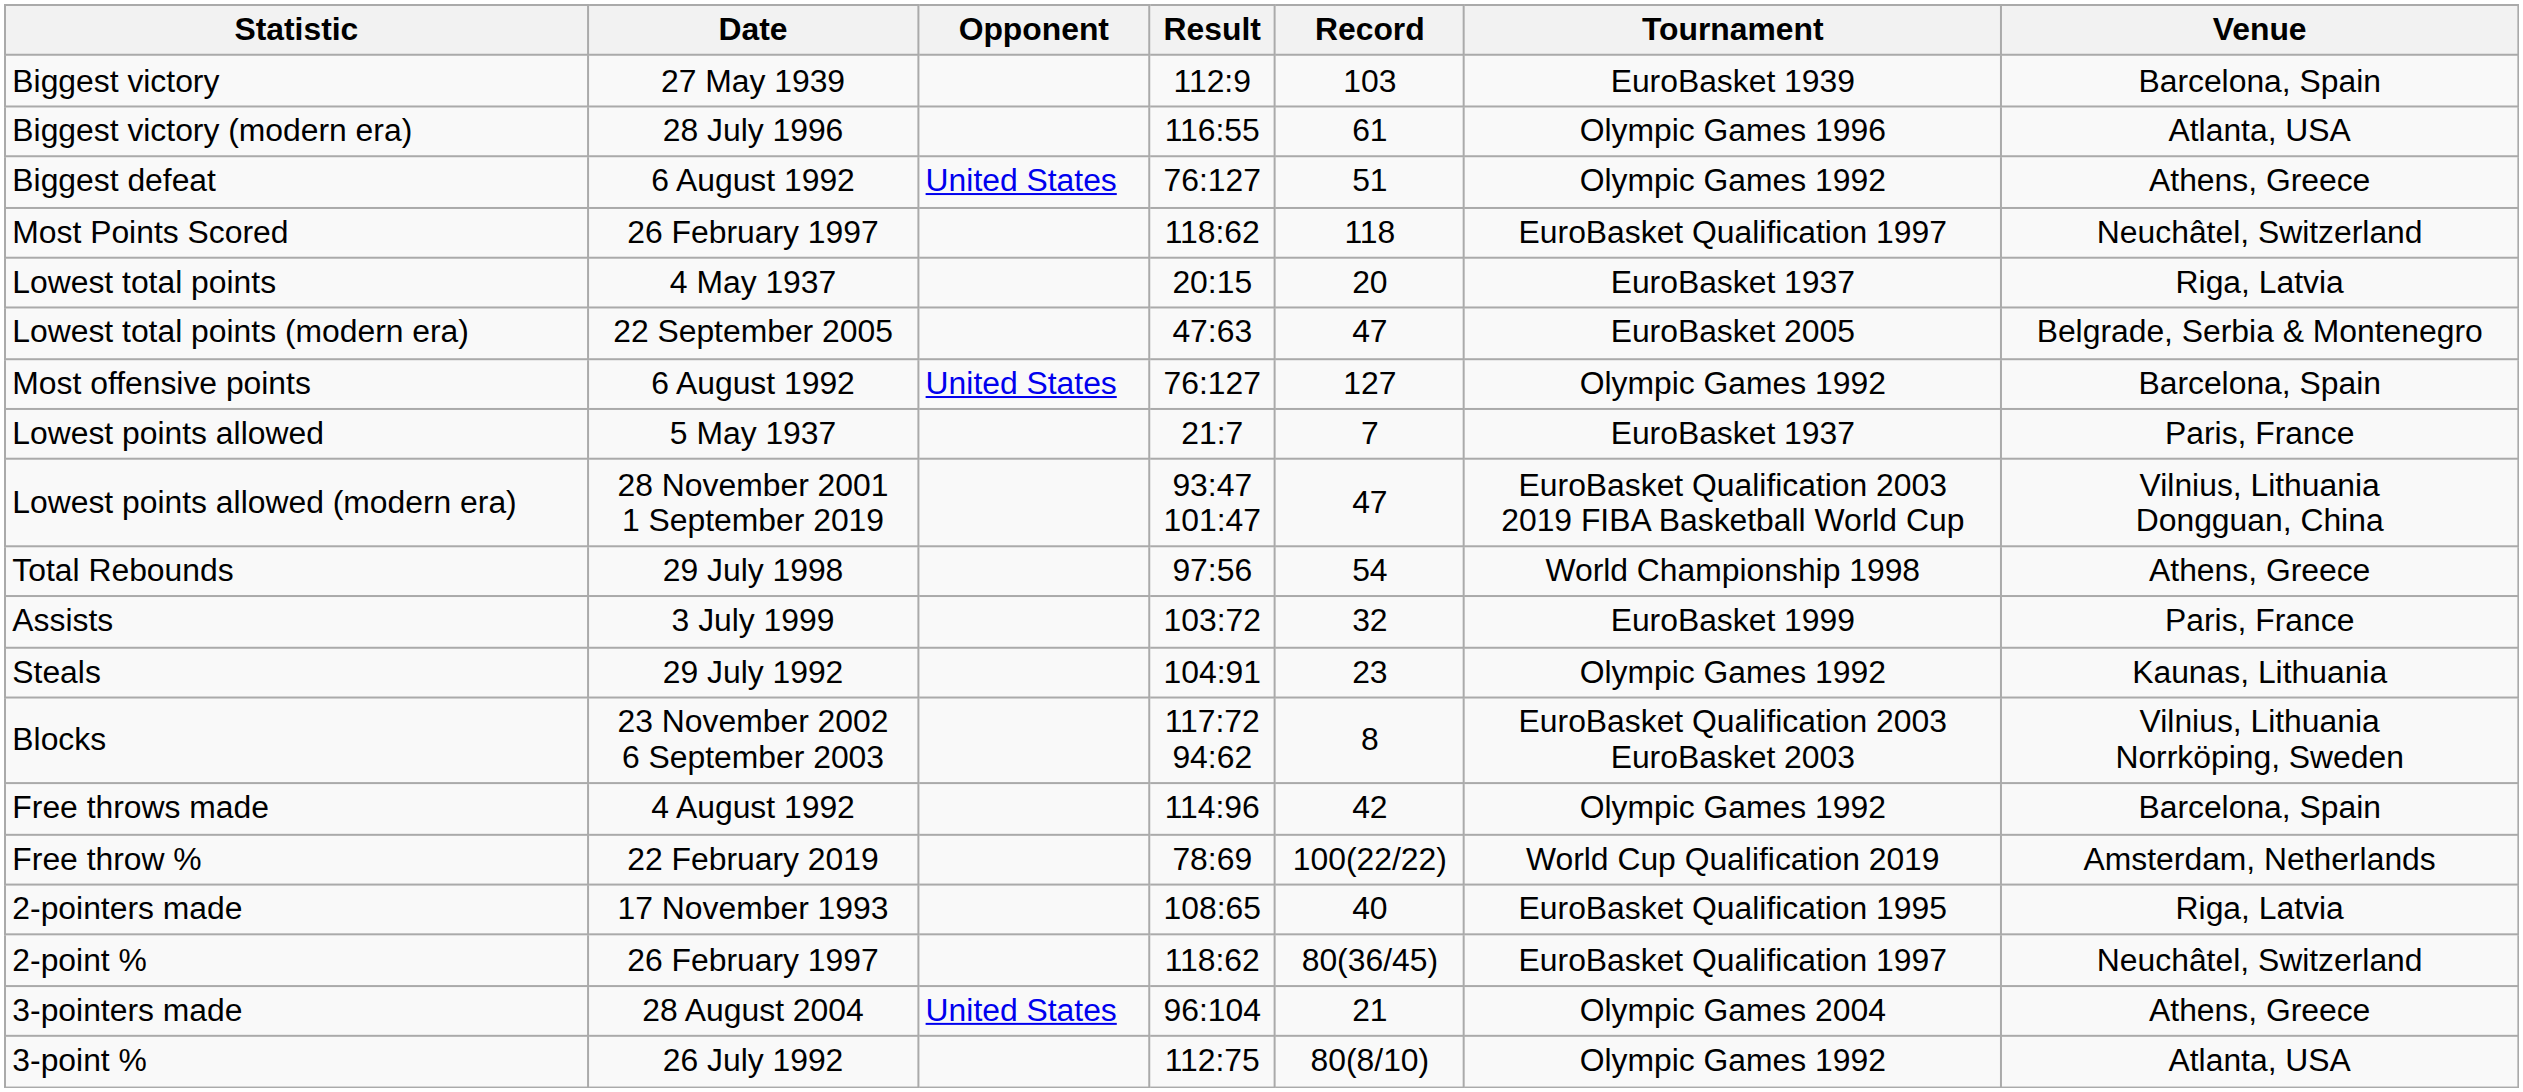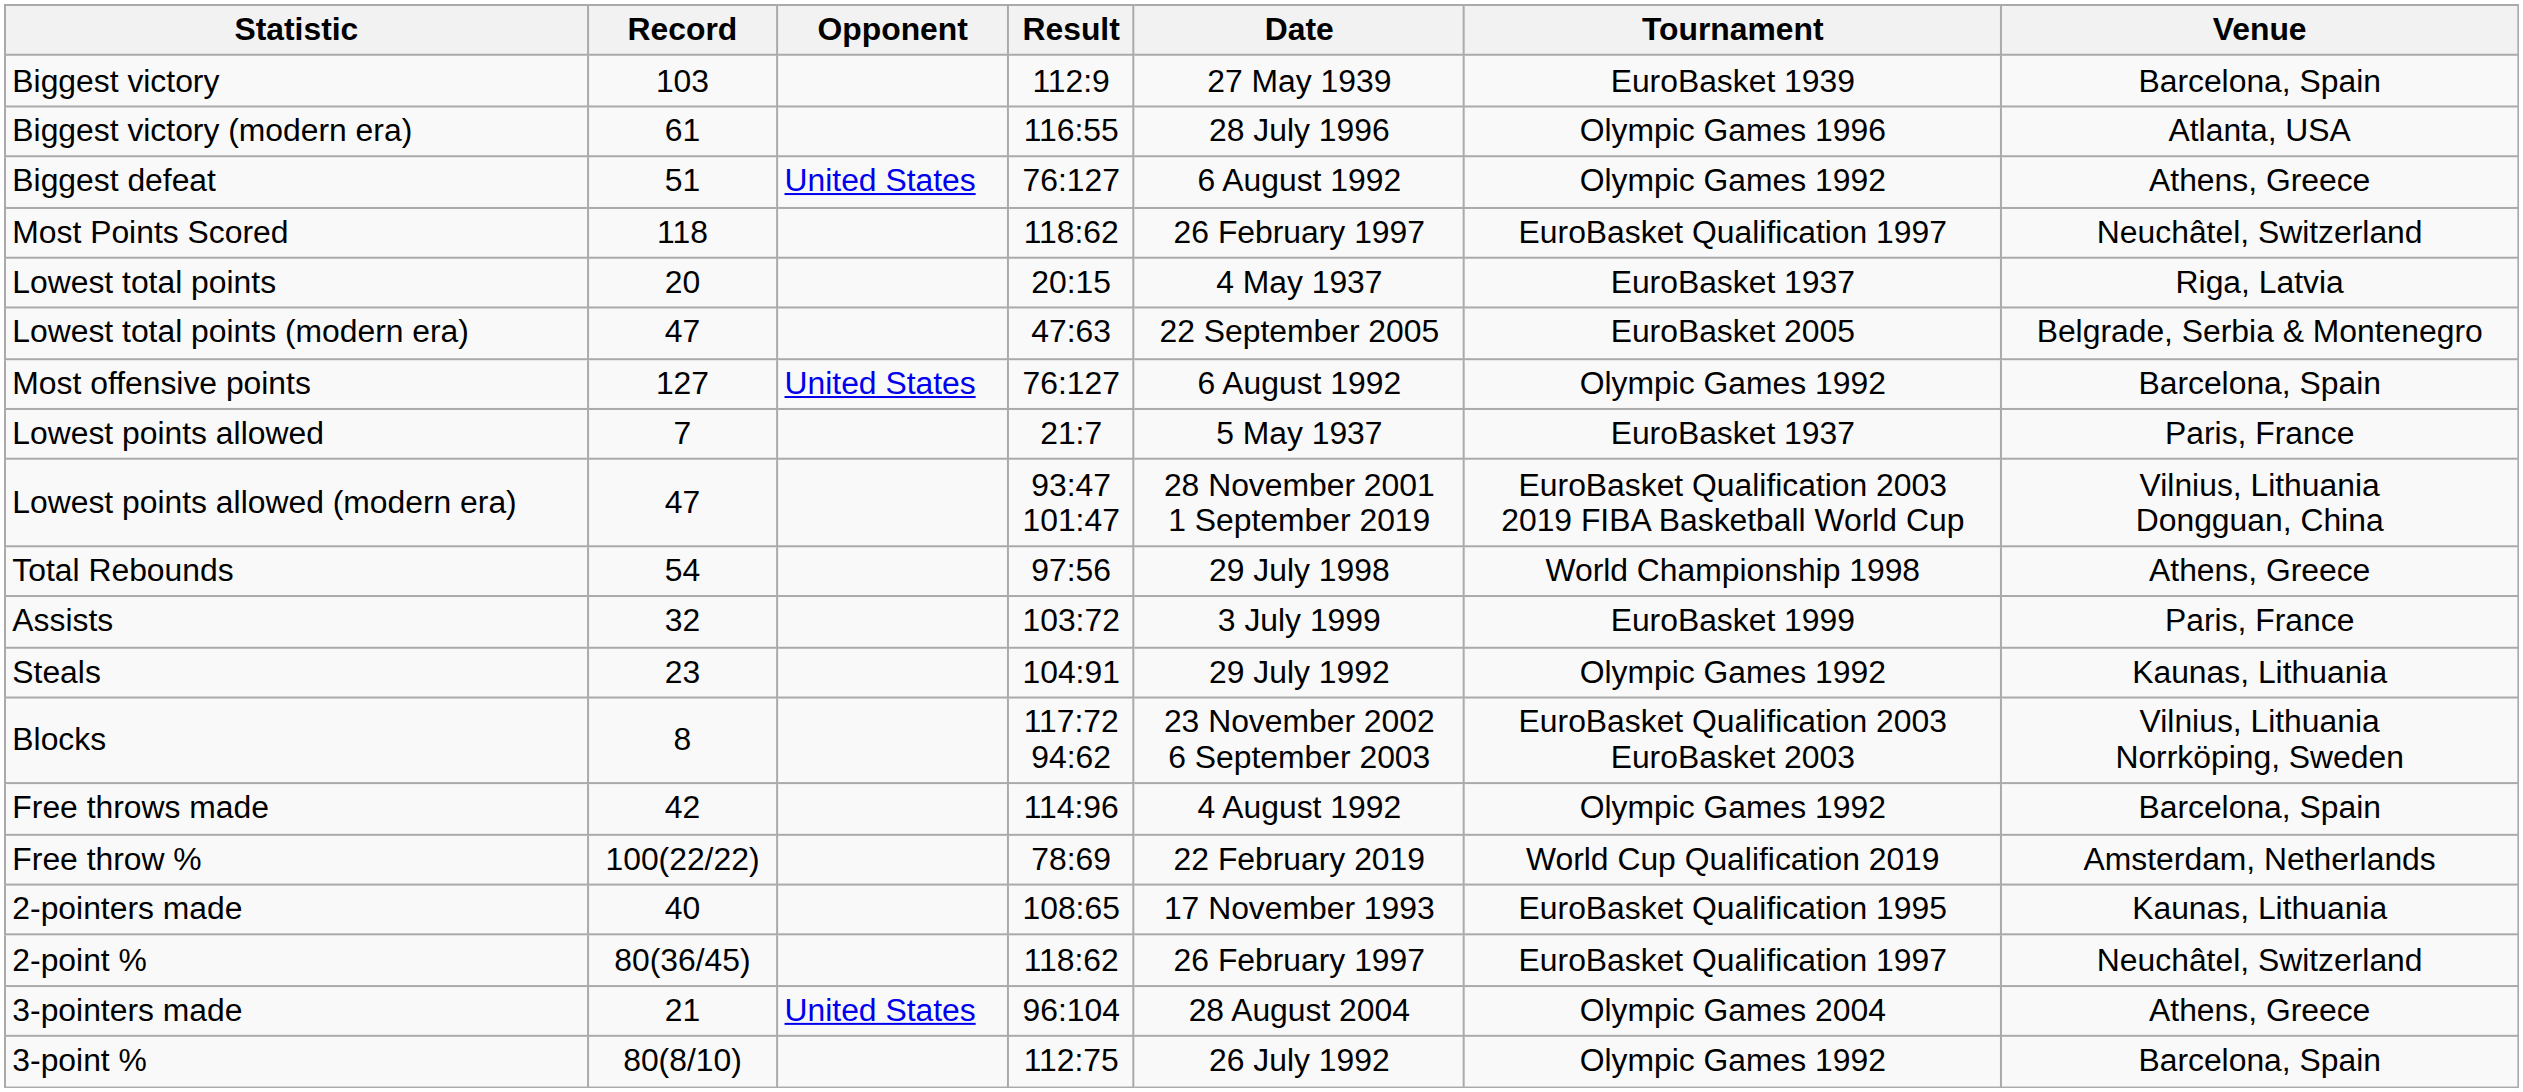columns swapped: Record <-> Date
2-pointers made | Venue: Riga, Latvia -> Kaunas, Lithuania
3-point % | Venue: Atlanta, USA -> Barcelona, Spain
